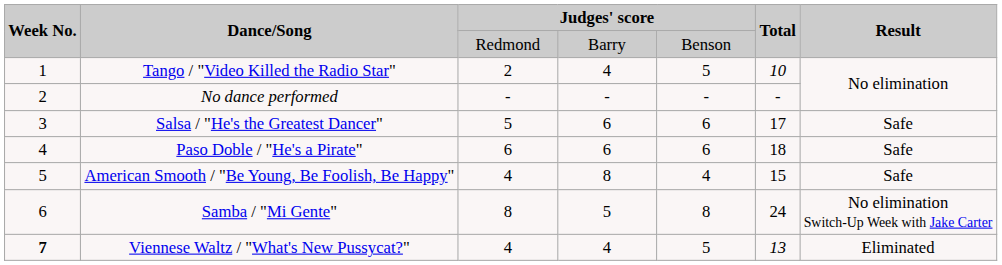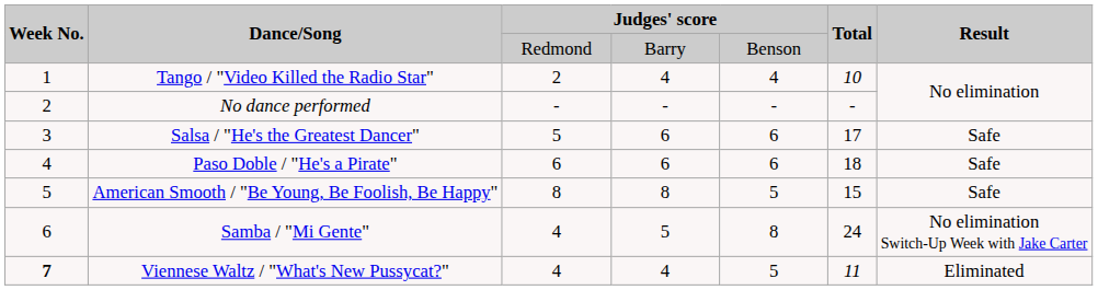Tango / "Video Killed the Radio Star" | column 5: 5 -> 4
American Smooth / "Be Young, Be Foolish, Be Happy" | column 3: 4 -> 8
American Smooth / "Be Young, Be Foolish, Be Happy" | column 5: 4 -> 5
Samba / "Mi Gente" | column 3: 8 -> 4
Viennese Waltz / "What's New Pussycat?" | Total: 13 -> 11
